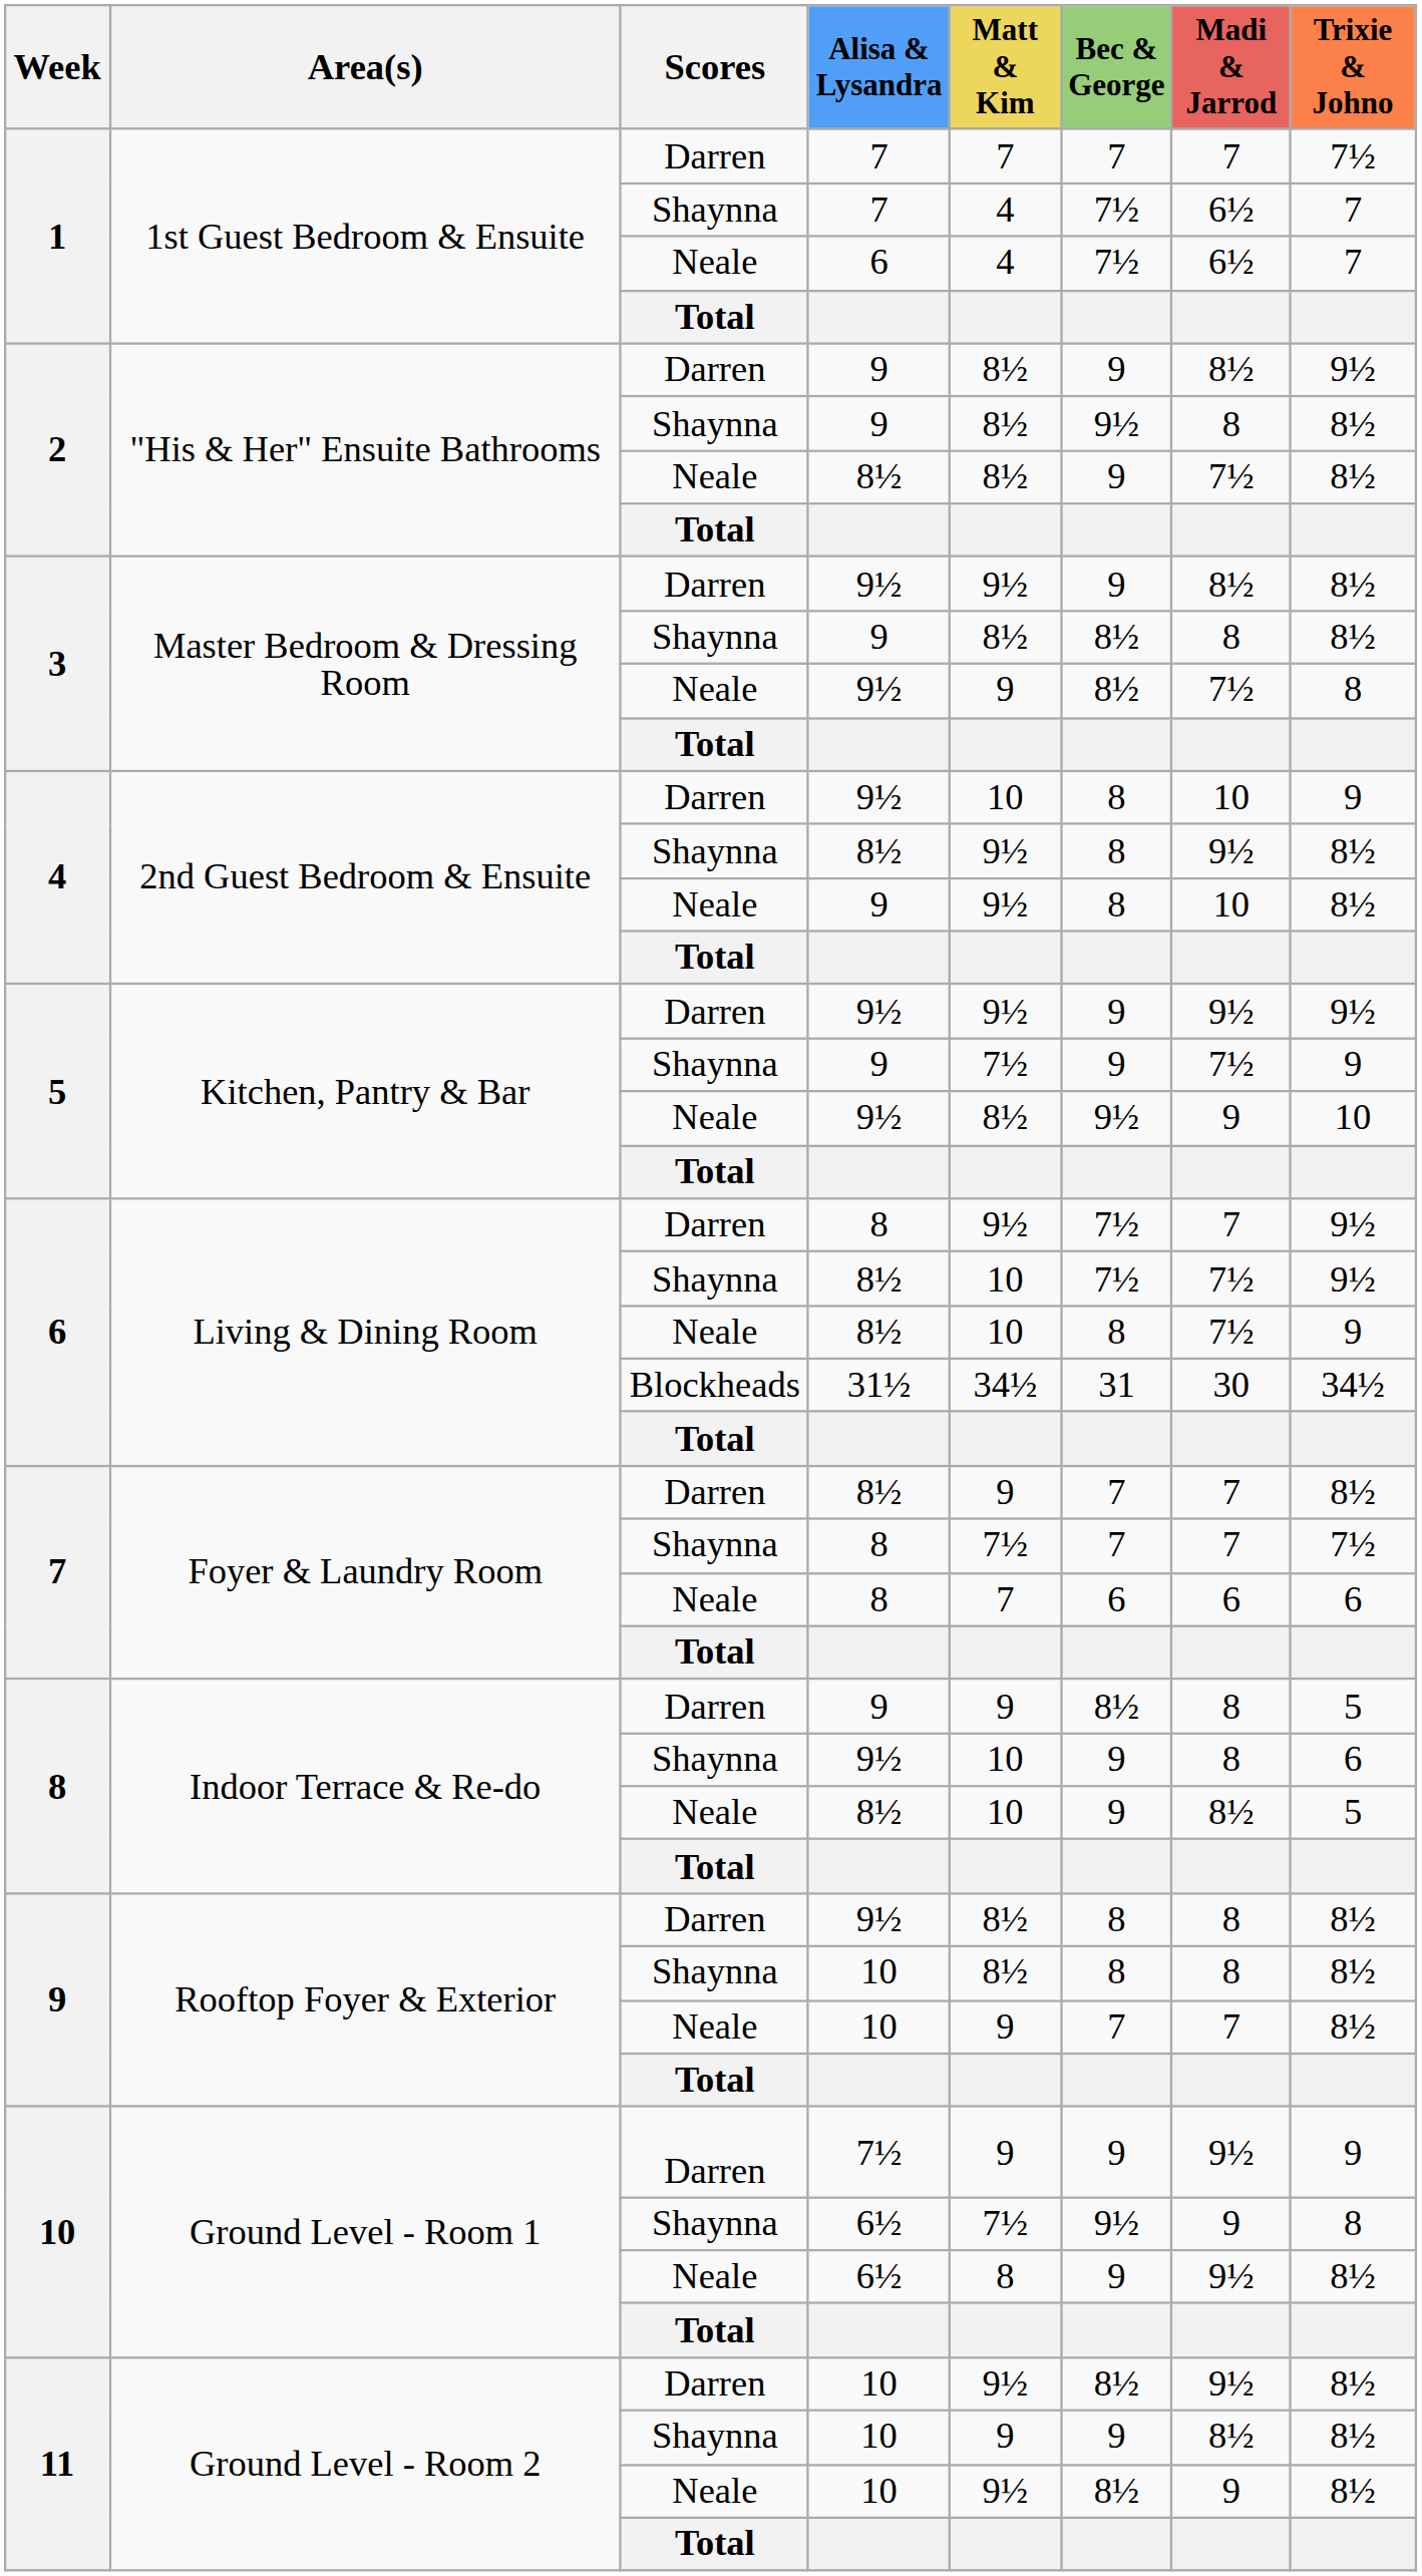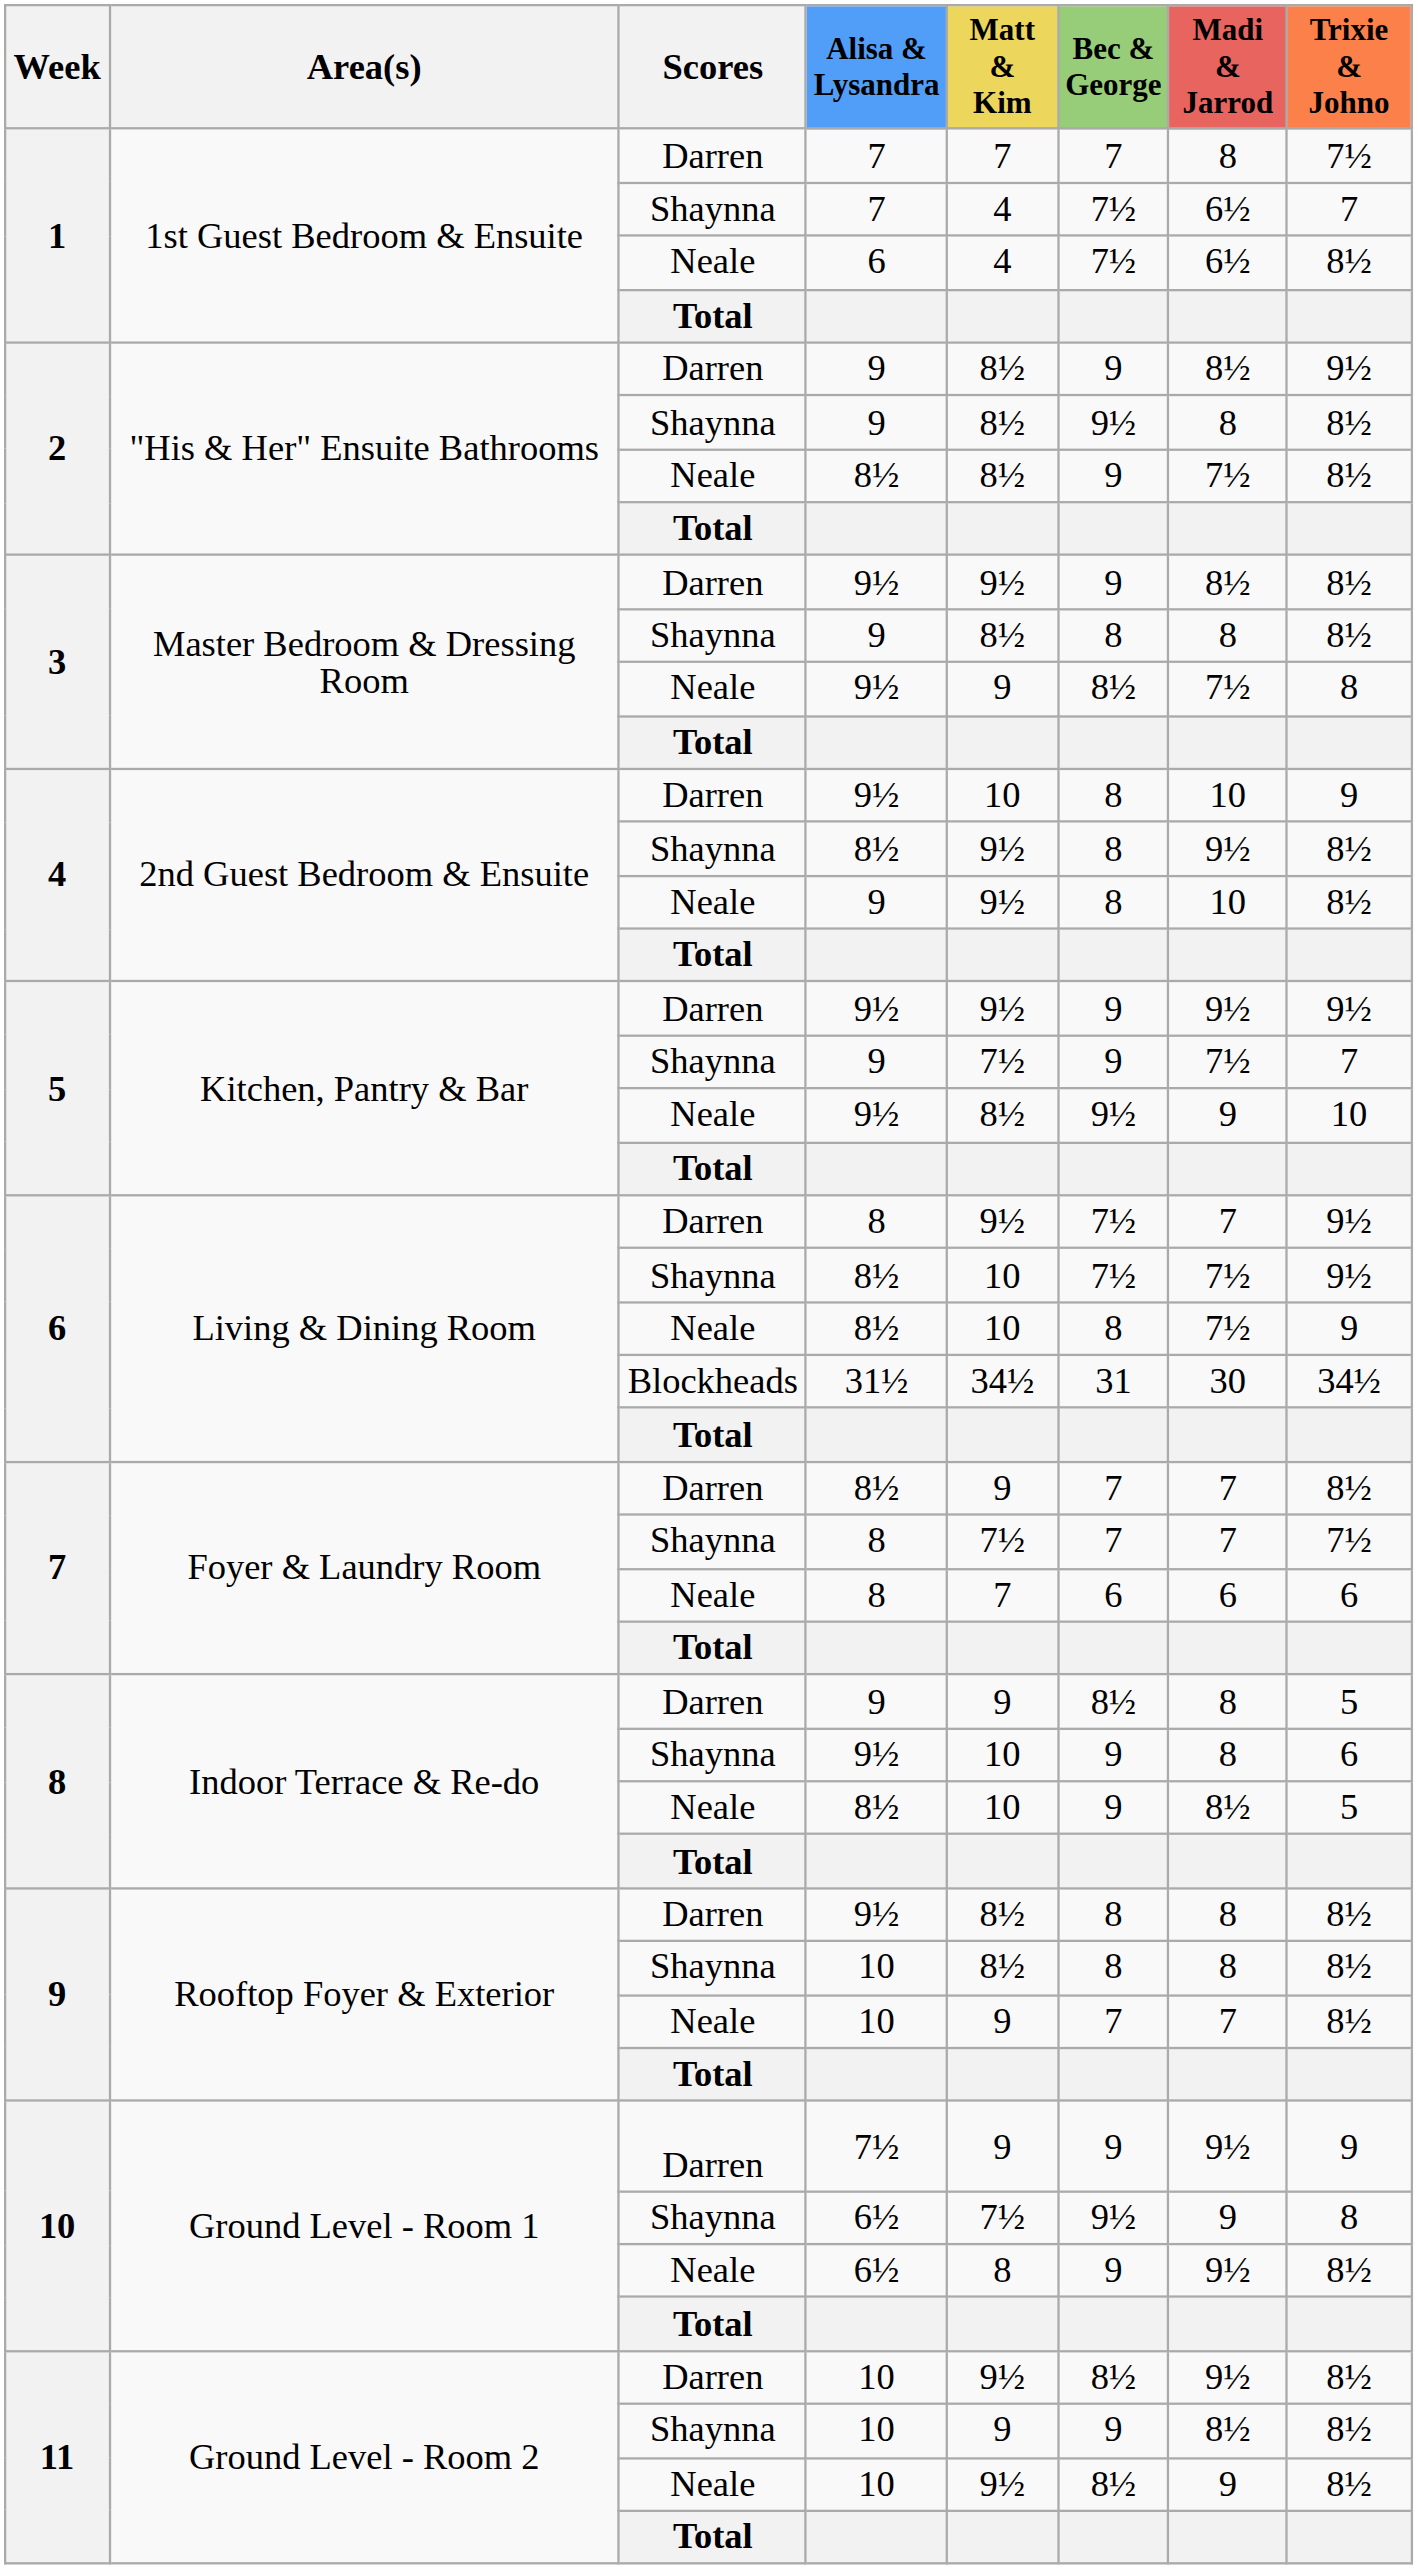1 / Darren | Madi & Jarrod: 7 -> 8
1 / Neale | Trixie & Johno: 7 -> 8½
3 / Shaynna | Bec & George: 8½ -> 8
5 / Shaynna | Trixie & Johno: 9 -> 7
